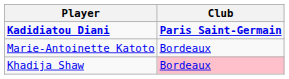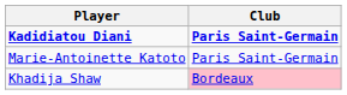Marie-Antoinette Katoto | Club: Bordeaux -> Paris Saint-Germain
